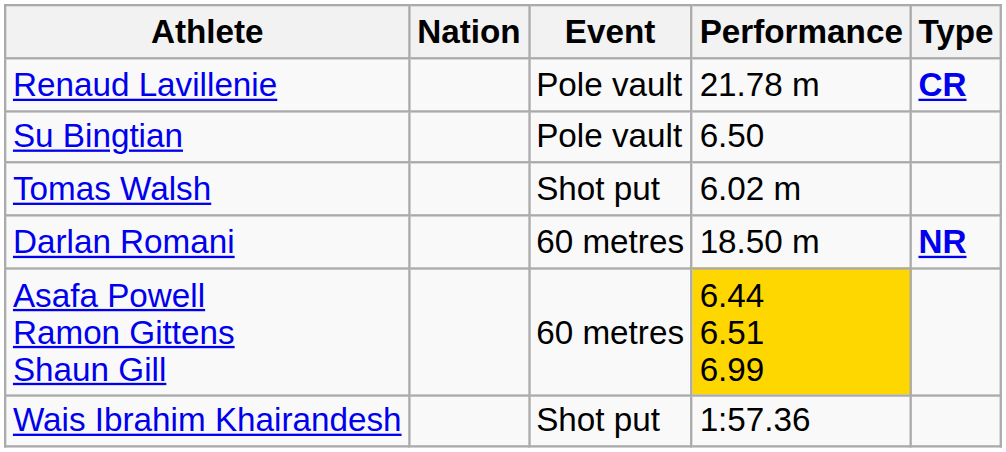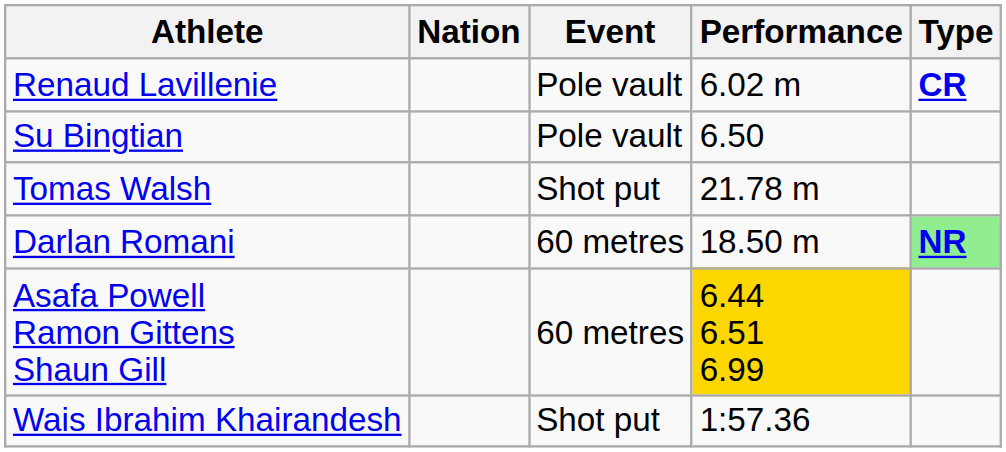Renaud Lavillenie | Performance: 21.78 m -> 6.02 m
Tomas Walsh | Performance: 6.02 m -> 21.78 m
Darlan Romani | Type: no background -> lightgreen background
